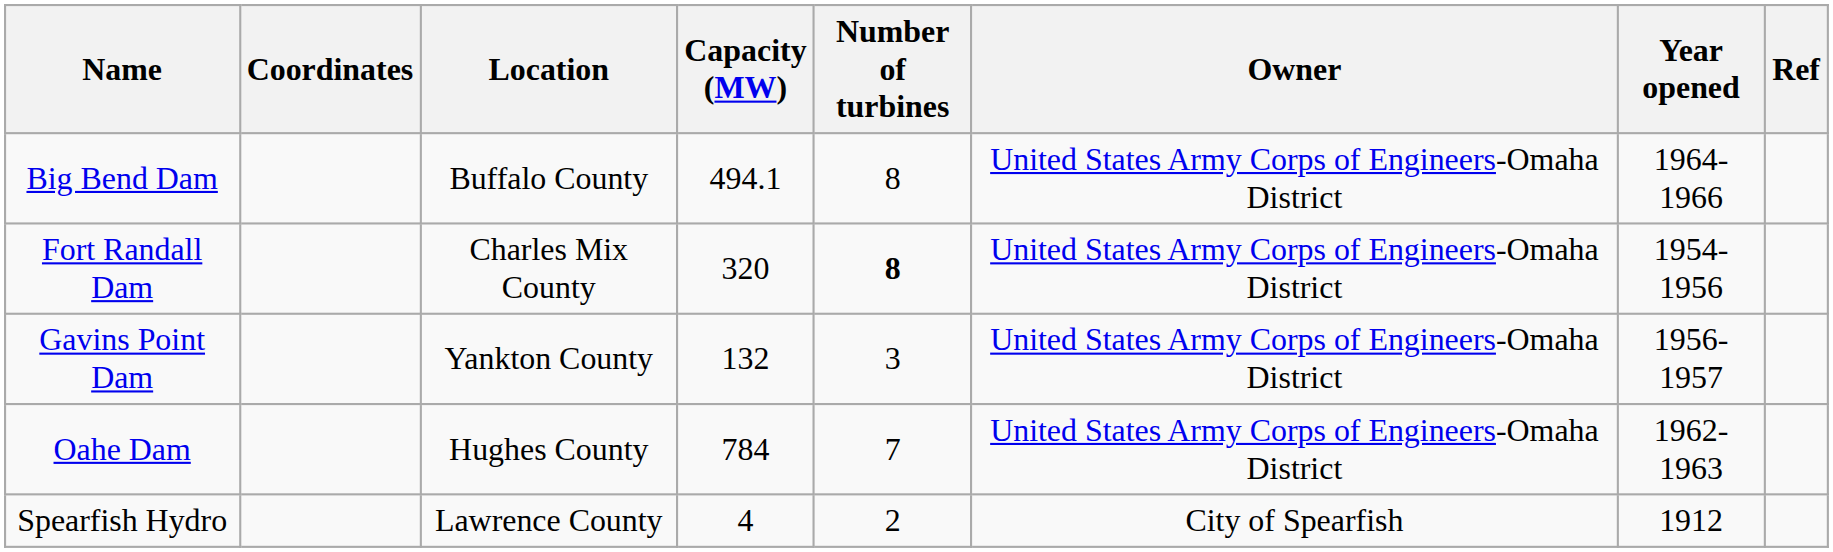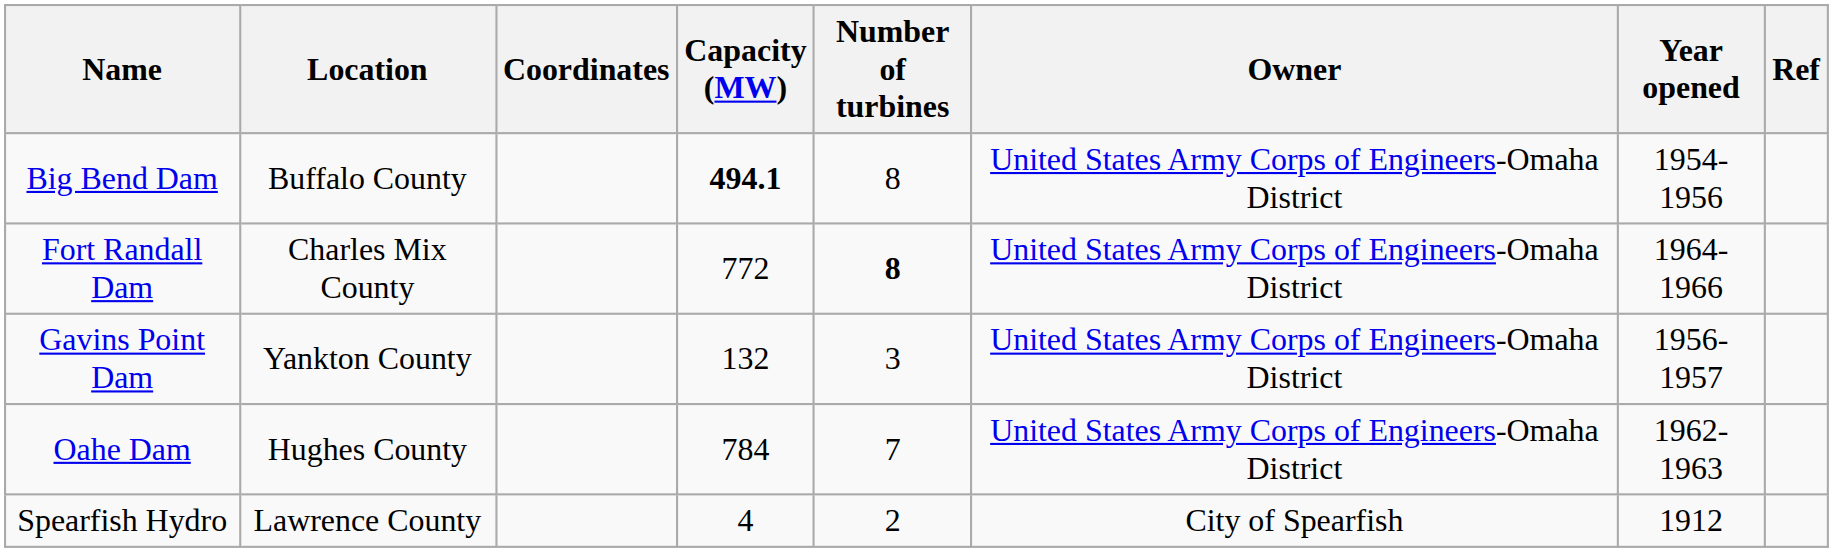columns swapped: Location <-> Coordinates
Big Bend Dam | Capacity (MW): normal -> bold
Big Bend Dam | Year opened: 1964-1966 -> 1954-1956
Fort Randall Dam | Capacity (MW): 320 -> 772
Fort Randall Dam | Year opened: 1954-1956 -> 1964-1966
